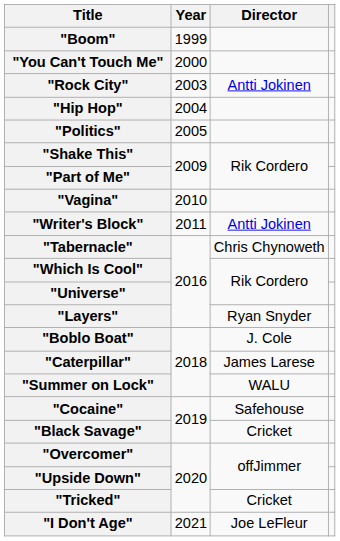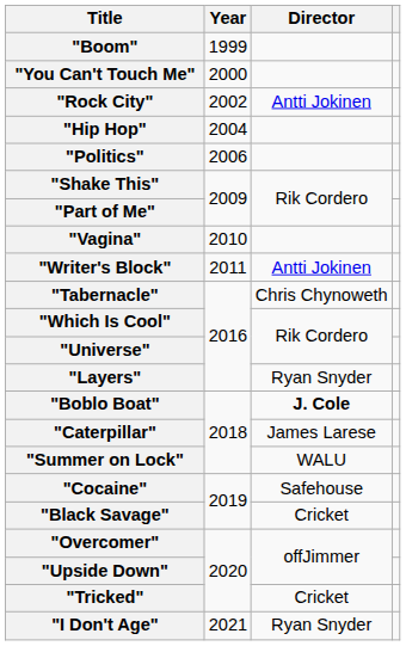"Rock City" | Year: 2003 -> 2002
"Politics" | Year: 2005 -> 2006
"Boblo Boat" | Director: normal -> bold
"I Don't Age" | Director: Joe LeFleur -> Ryan Snyder
